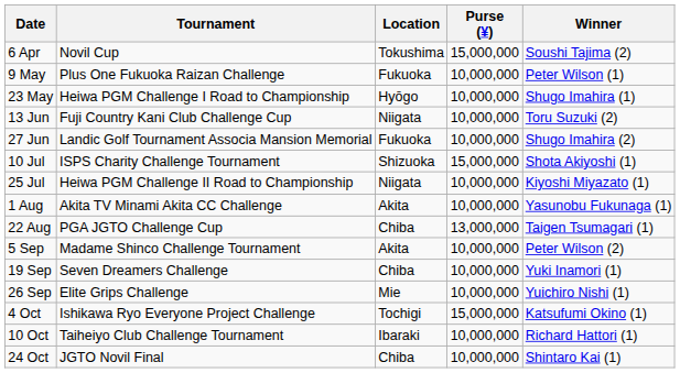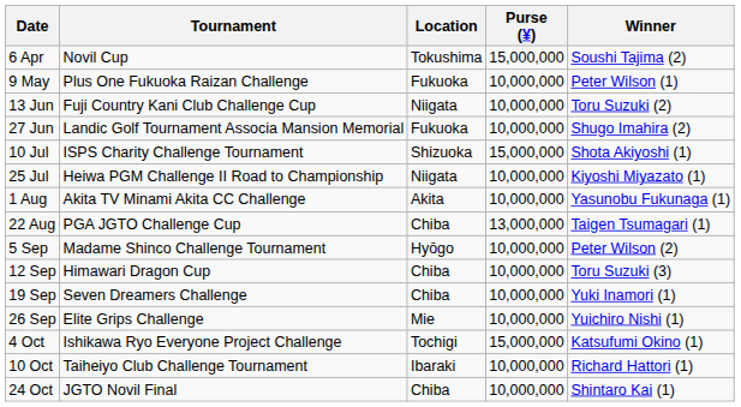- row: 23 May | Heiwa PGM Challenge I Road to Championship | Hyōgo | 10,000,000 | Shugo Imahira (1)
5 Sep | Location: Akita -> Hyōgo
+ row: 12 Sep | Himawari Dragon Cup | Chiba | 10,000,000 | Toru Suzuki (3)
